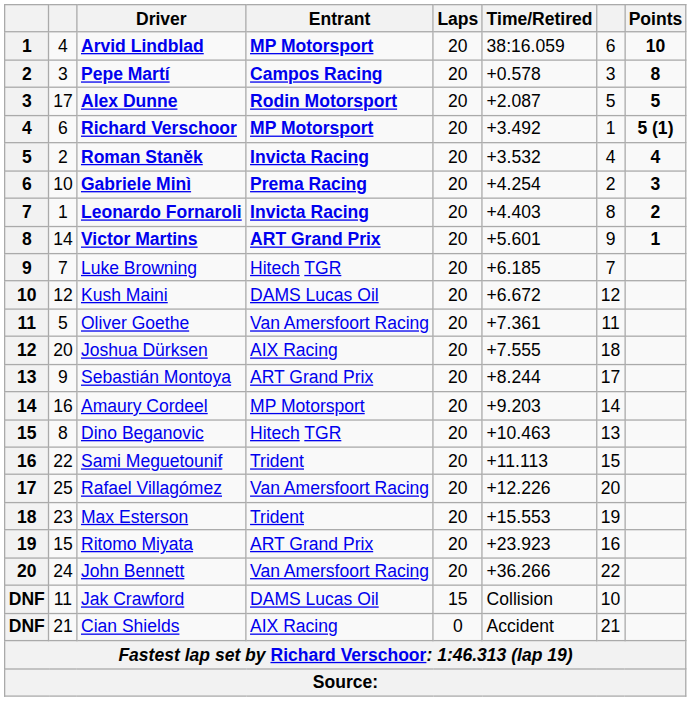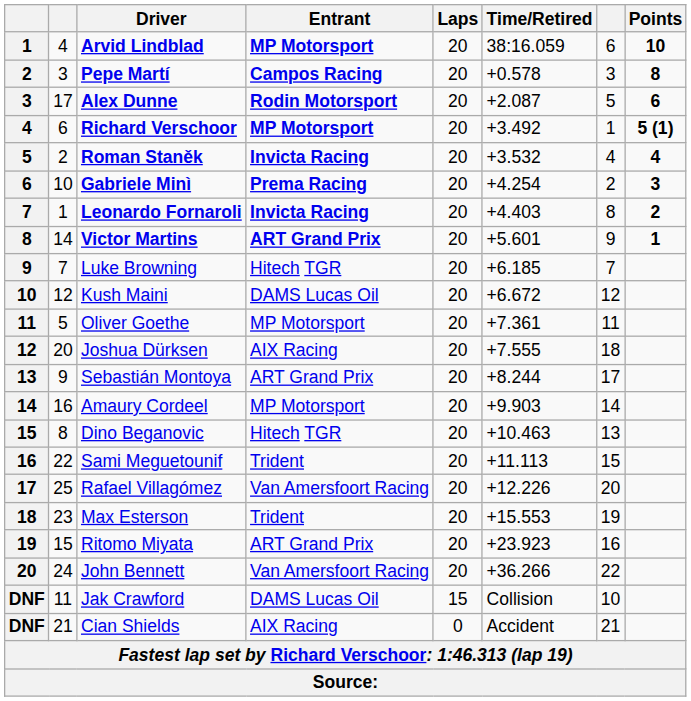Alex Dunne | Points: 5 -> 6
Oliver Goethe | Entrant: Van Amersfoort Racing -> MP Motorsport
Amaury Cordeel | Time/Retired: +9.203 -> +9.903
